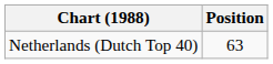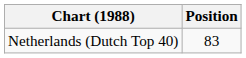Netherlands (Dutch Top 40) | Position: 63 -> 83
